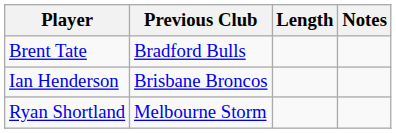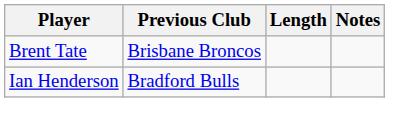Brent Tate | Previous Club: Bradford Bulls -> Brisbane Broncos
Ian Henderson | Previous Club: Brisbane Broncos -> Bradford Bulls
- row: Ryan Shortland | Melbourne Storm
